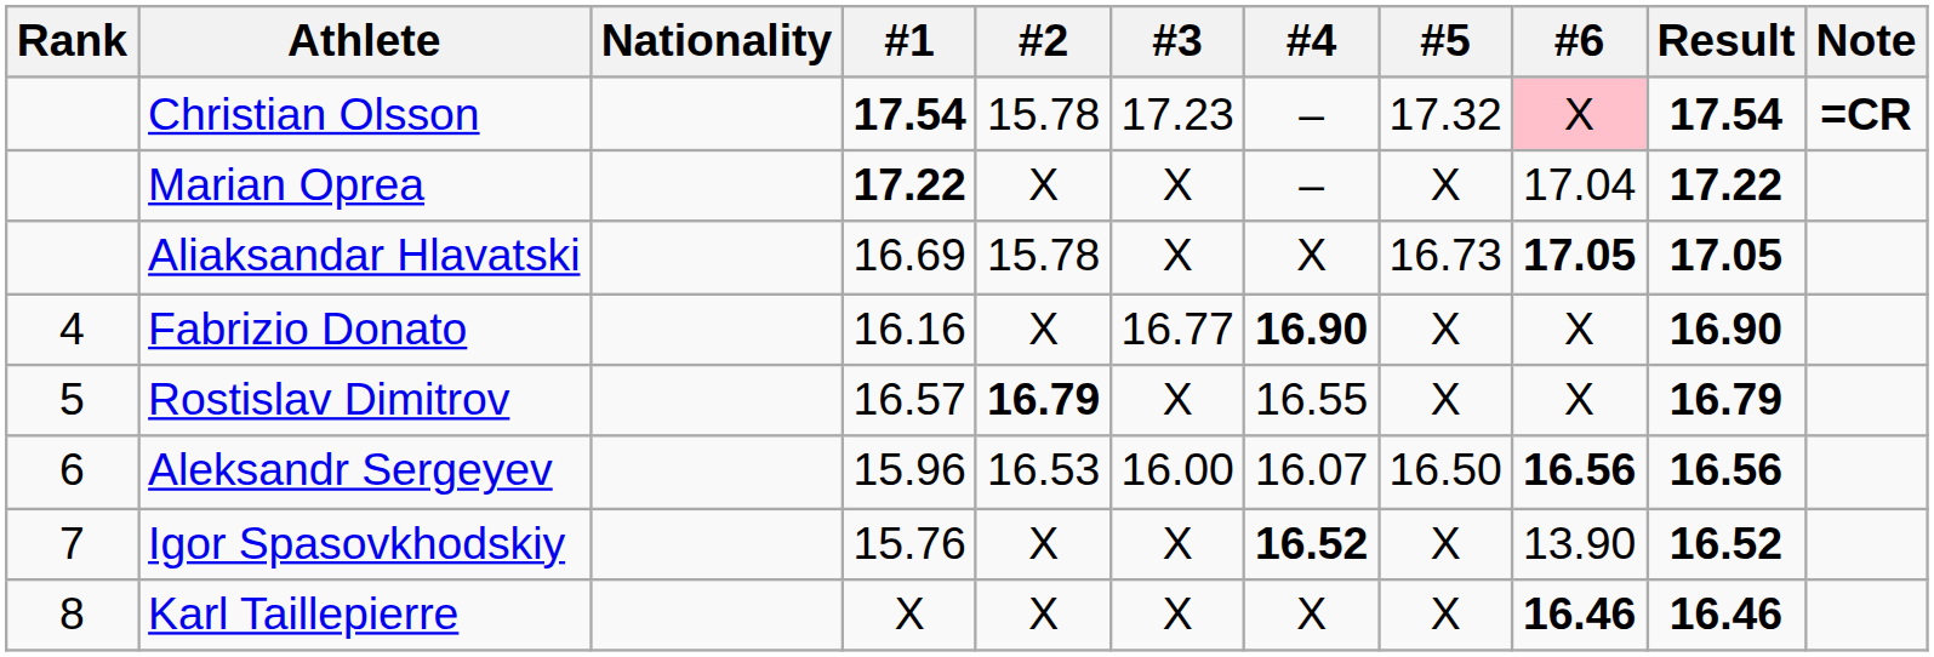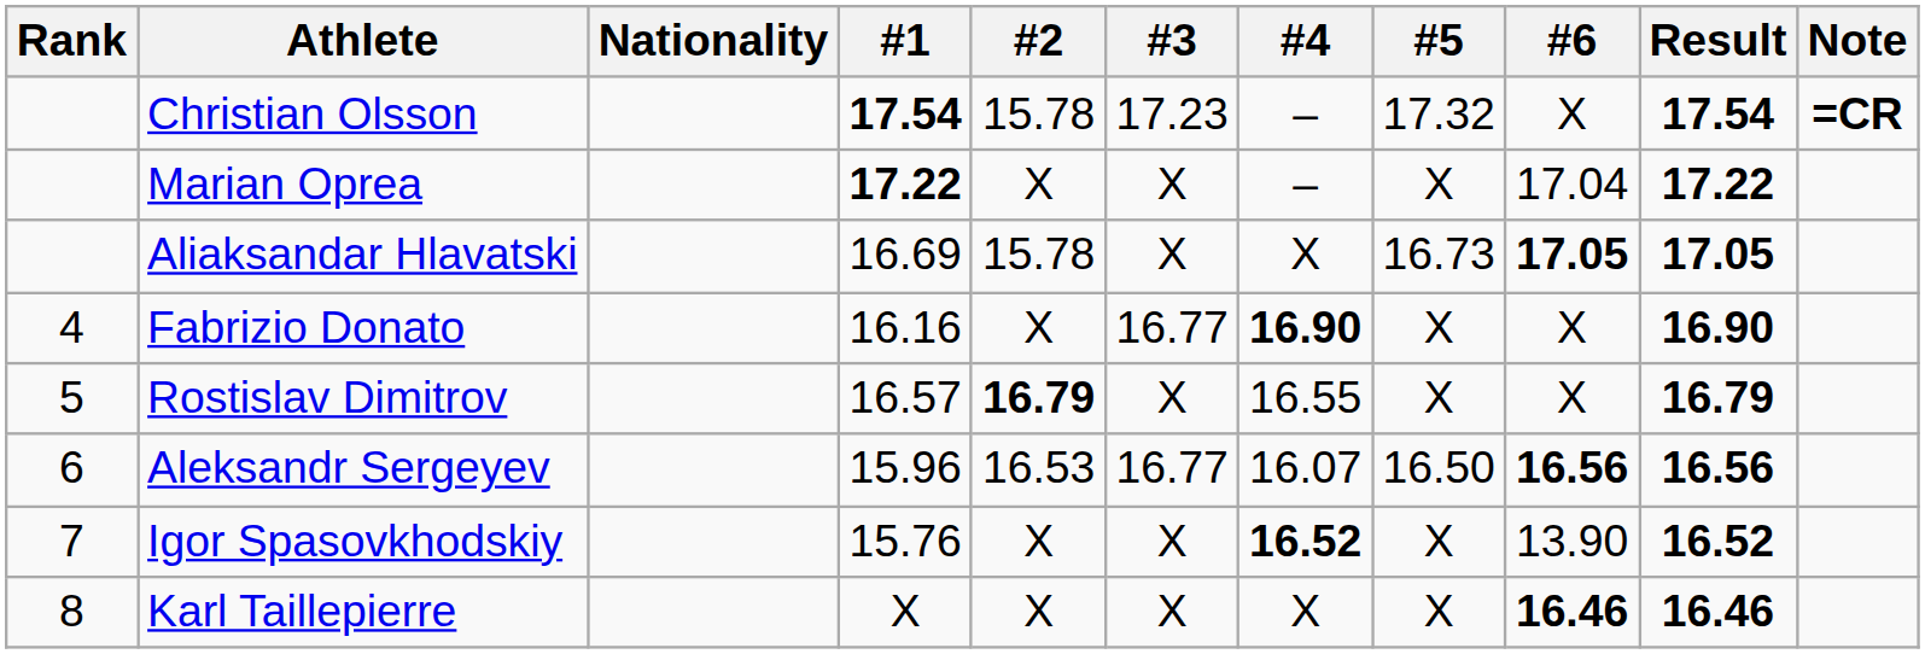Christian Olsson | #6: pink background -> no background
Aleksandr Sergeyev | #3: 16.00 -> 16.77
